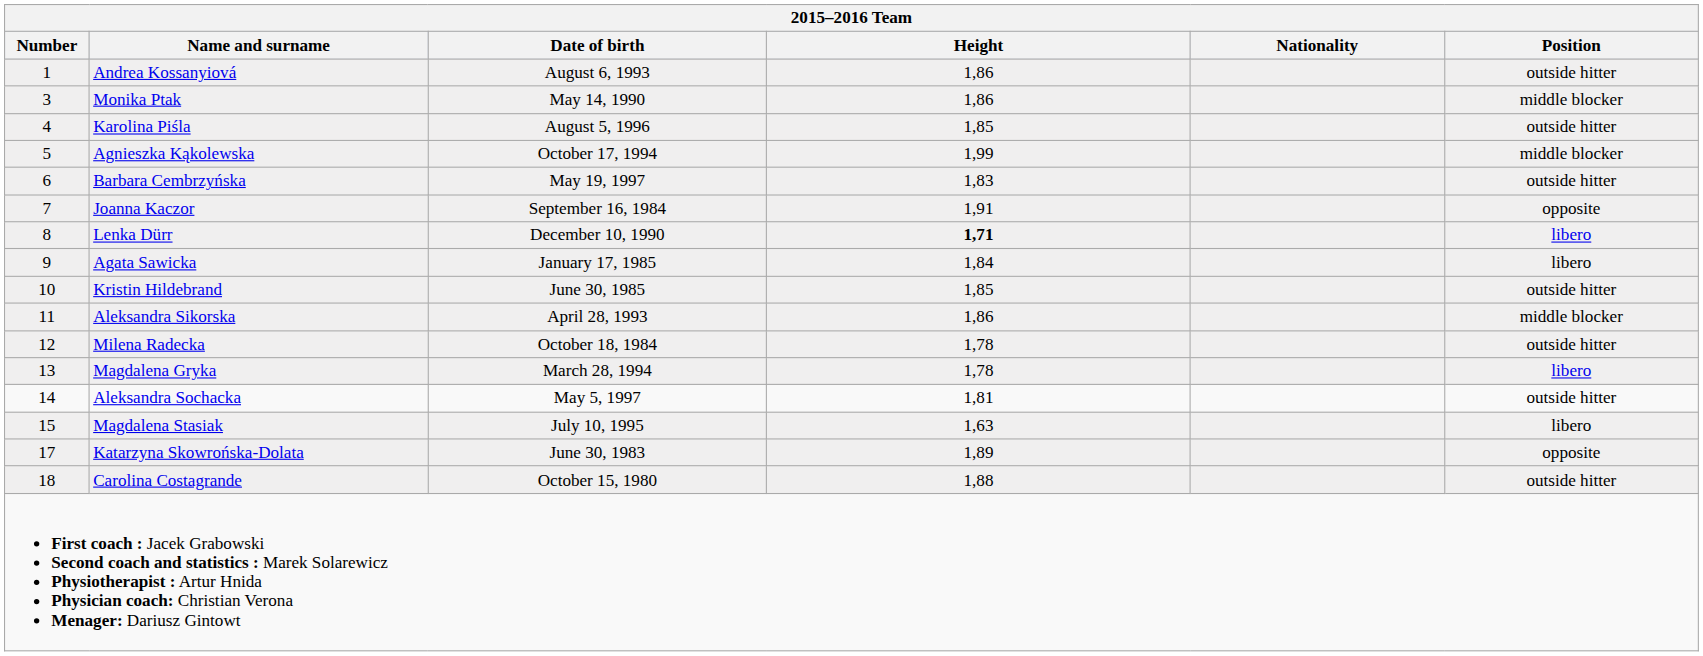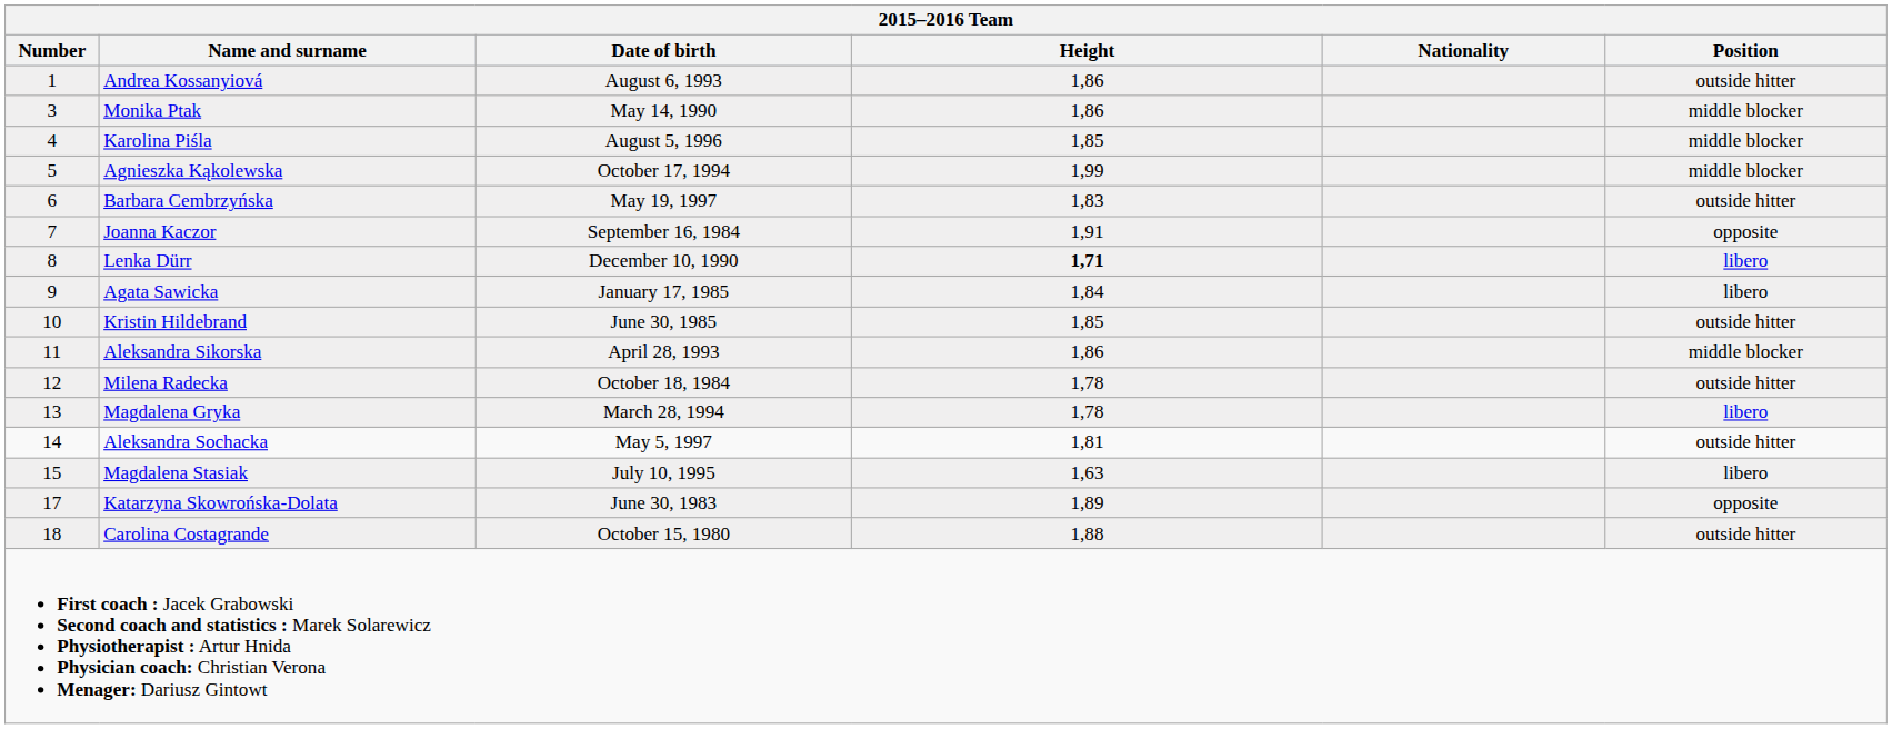Karolina Piśla | Position: outside hitter -> middle blocker
